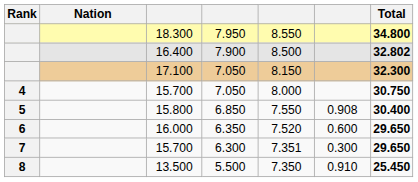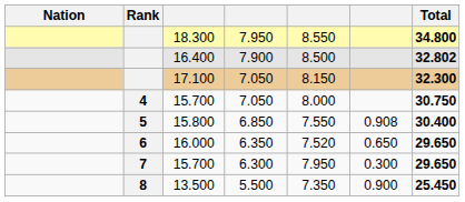columns swapped: Rank <-> Nation
16.000 | column 6: 0.600 -> 0.650
15.700 / 6.300 | column 5: 7.351 -> 7.950
13.500 | column 6: 0.910 -> 0.900
